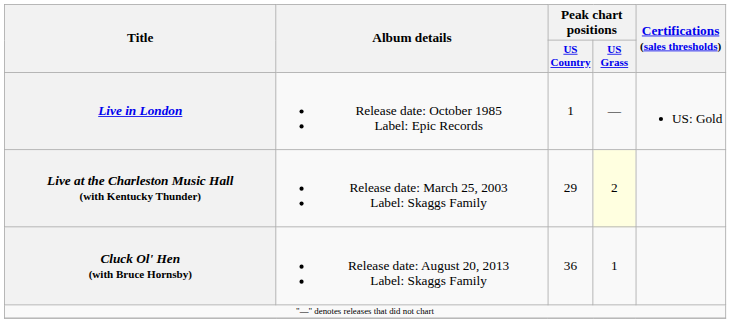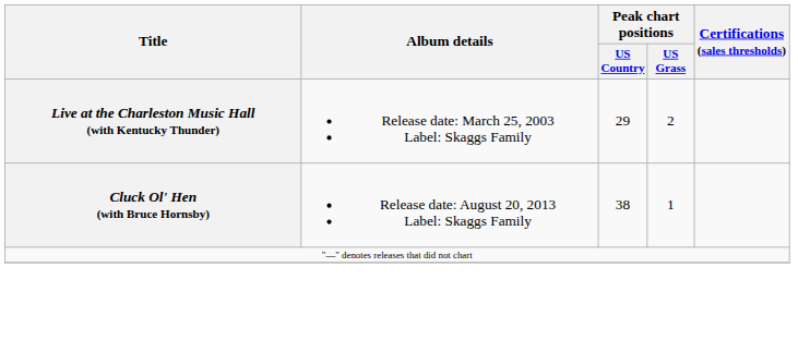- row: Live in London | Release date: October 1985 Label: Epic Records | 1 | — | US: Gold
Live at the Charleston Music Hall (with Kentucky Thunder) | Peak chart positions / US Grass: lightyellow background -> no background
Cluck Ol' Hen (with Bruce Hornsby) | Peak chart positions / US Country: 36 -> 38
